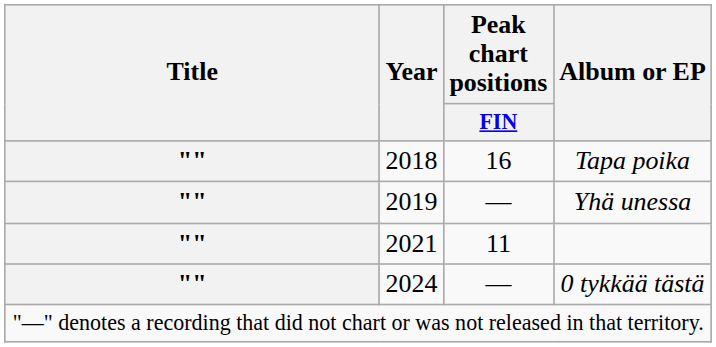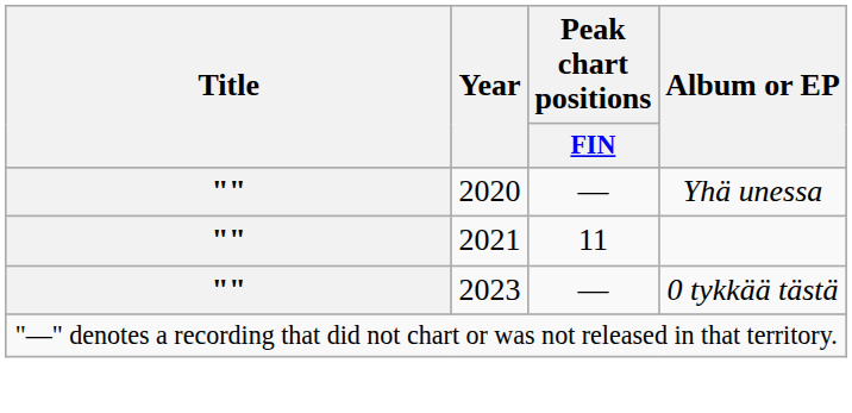- row: "" | 2018 | 16 | Tapa poika
Yhä unessa | Year: 2019 -> 2020
0 tykkää tästä | Year: 2024 -> 2023
